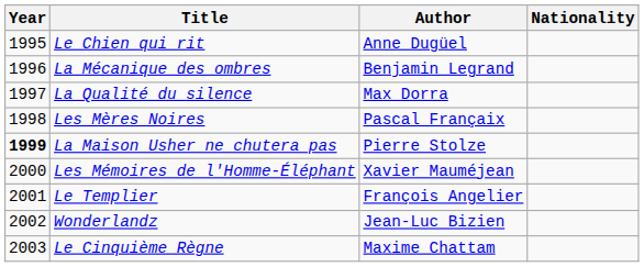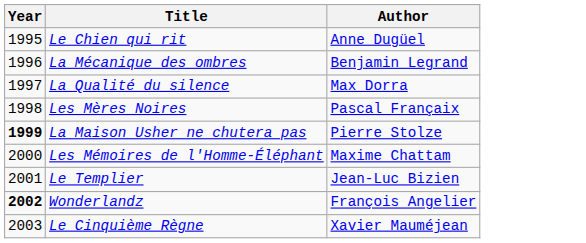- column: Nationality
Les Mémoires de l'Homme-Éléphant | Author: Xavier Mauméjean -> Maxime Chattam
Le Templier | Author: François Angelier -> Jean-Luc Bizien
Wonderlandz | Year: normal -> bold
Wonderlandz | Author: Jean-Luc Bizien -> François Angelier
Le Cinquième Règne | Author: Maxime Chattam -> Xavier Mauméjean
